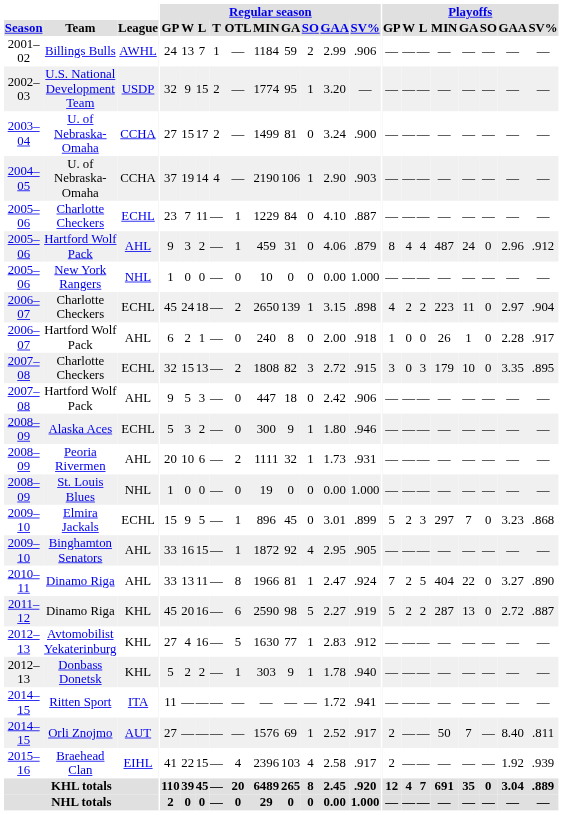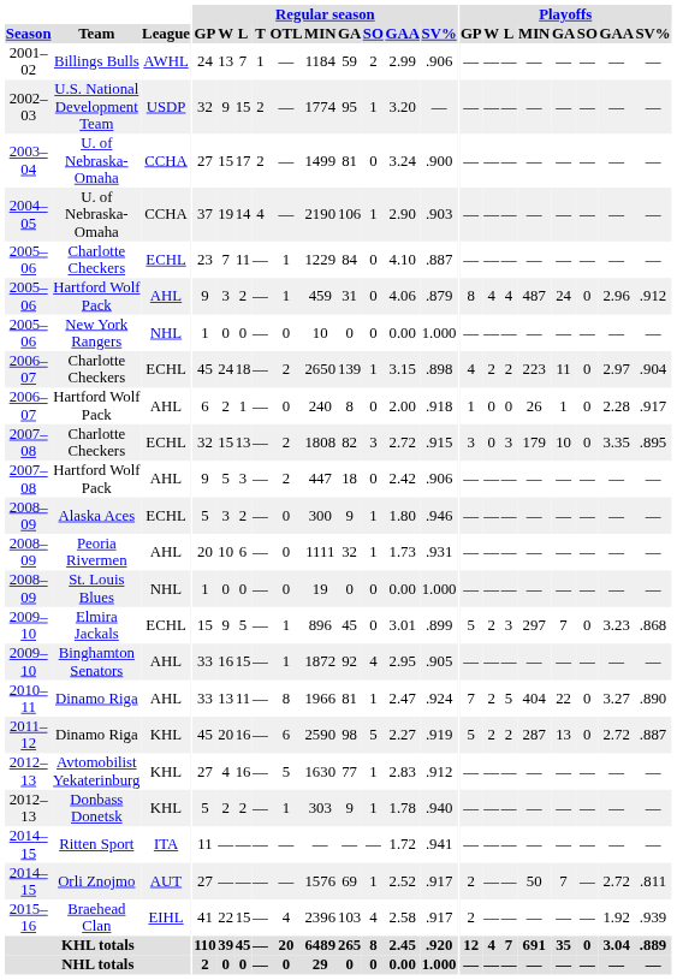2007–08 / Hartford Wolf Pack | Regular season / OTL: 0 -> 2
Peoria Rivermen | Regular season / OTL: 2 -> 0
Orli Znojmo | Playoffs / GAA: 8.40 -> 2.72
